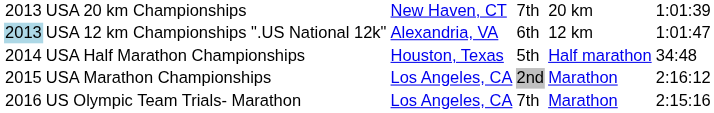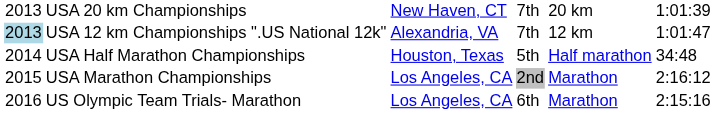USA 12 km Championships ".US National 12k" | column 4: 6th -> 7th
US Olympic Team Trials- Marathon | column 4: 7th -> 6th
